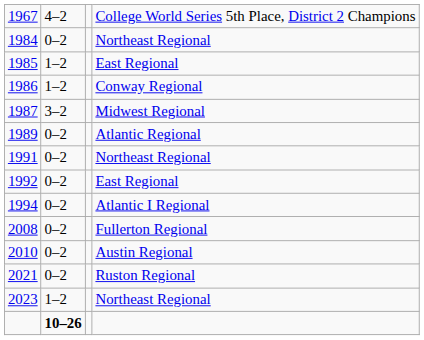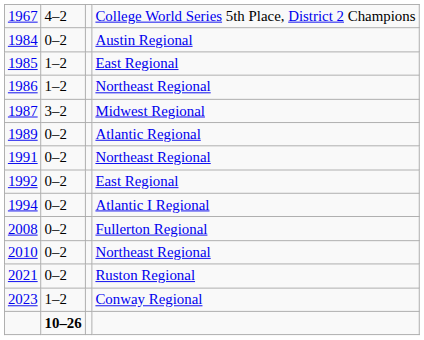1984 | column 4: Northeast Regional -> Austin Regional
1986 | column 4: Conway Regional -> Northeast Regional
2010 | column 4: Austin Regional -> Northeast Regional
2023 | column 4: Northeast Regional -> Conway Regional
